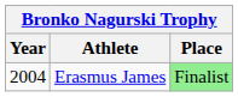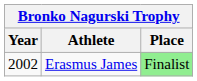Erasmus James | Year: 2004 -> 2002
